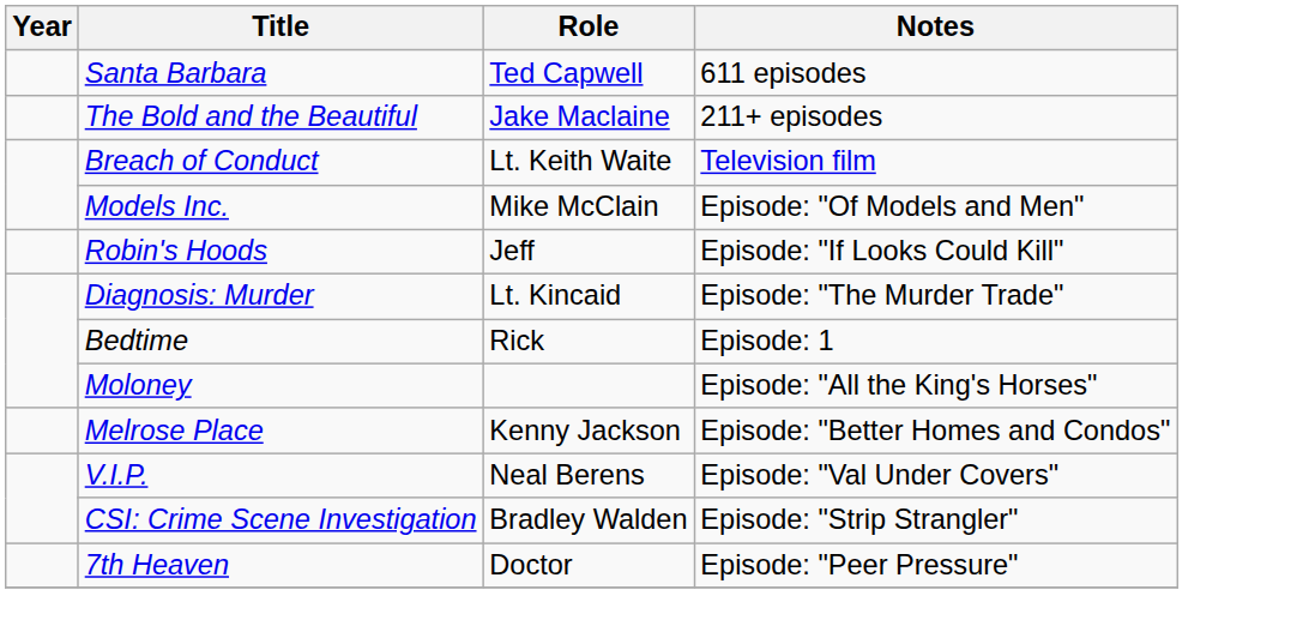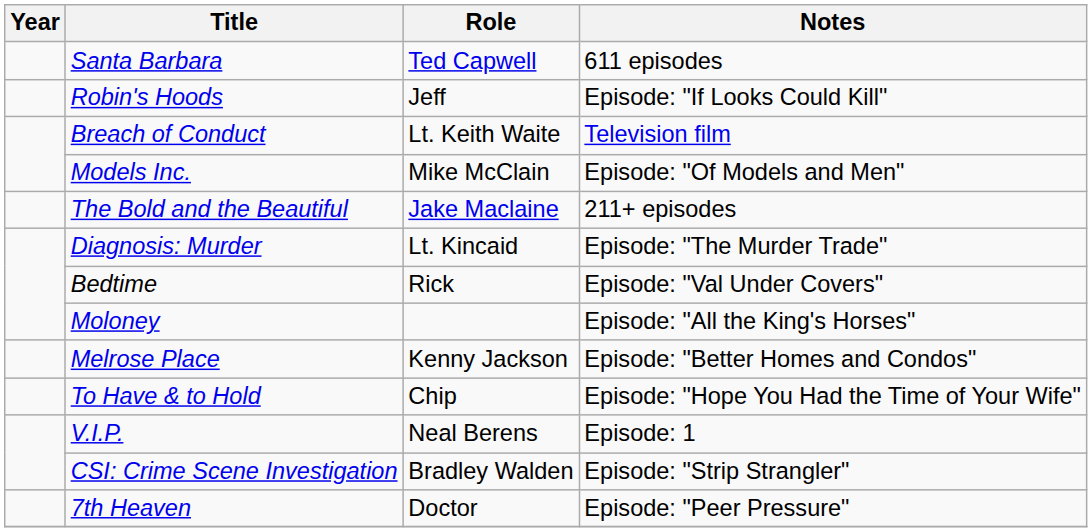rows swapped: The Bold and the Beautiful <-> Robin's Hoods
Bedtime | Notes: Episode: 1 -> Episode: "Val Under Covers"
+ row: To Have & to Hold | Chip | Episode: "Hope You Had the Time of Your Wife"
V.I.P. | Notes: Episode: "Val Under Covers" -> Episode: 1
